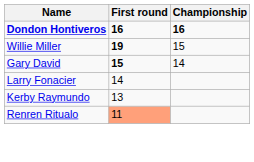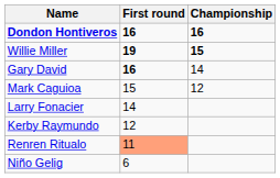Willie Miller | Championship: normal -> bold
Gary David | First round: 15 -> 16
+ row: Mark Caguioa | 15 | 12
Kerby Raymundo | First round: 13 -> 12
+ row: Niño Gelig | 6
